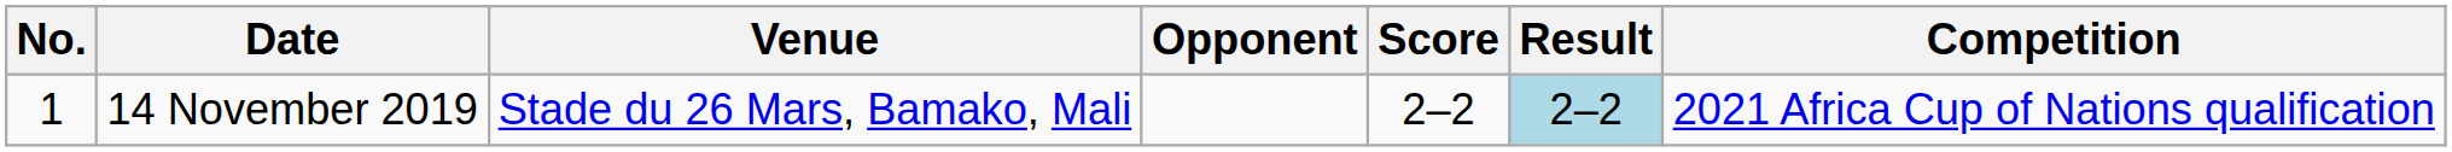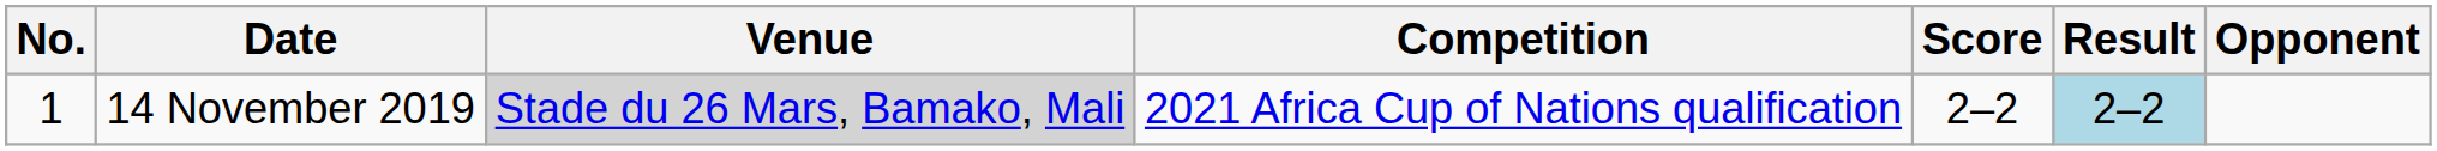columns swapped: Opponent <-> Competition
14 November 2019 | Venue: no background -> lightgrey background
